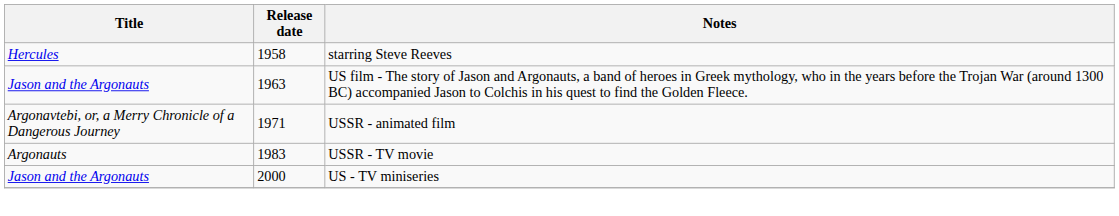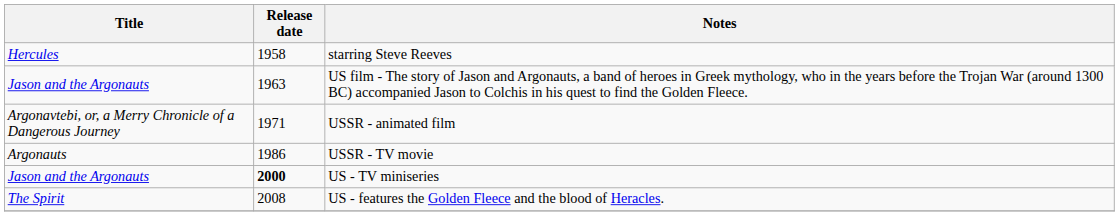USSR - TV movie | Release date: 1983 -> 1986
US - TV miniseries | Release date: normal -> bold
+ row: The Spirit | 2008 | US - features the Golden Fleece and the blood of Heracles.
